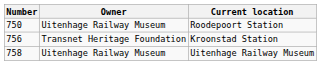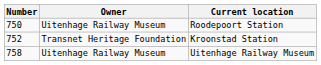Kroonstad Station | Number: 756 -> 752
